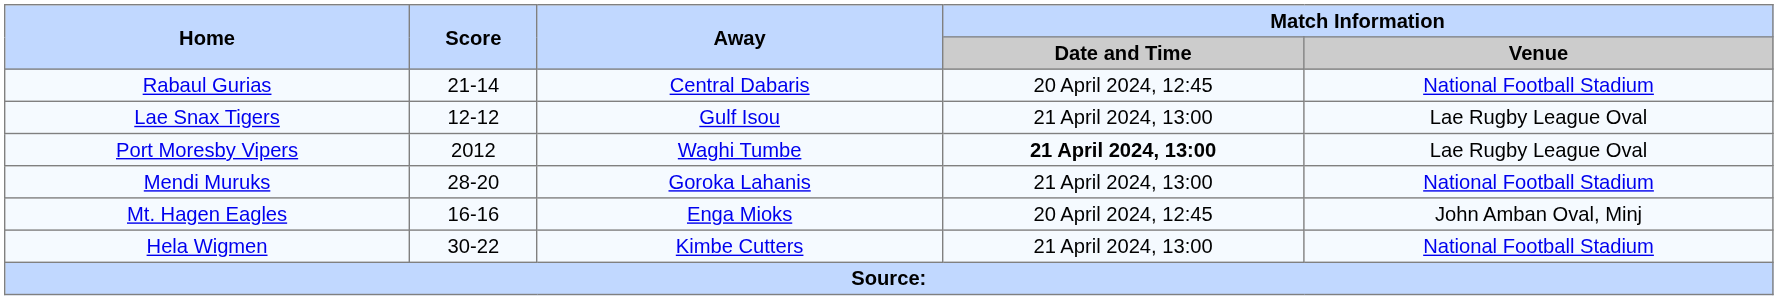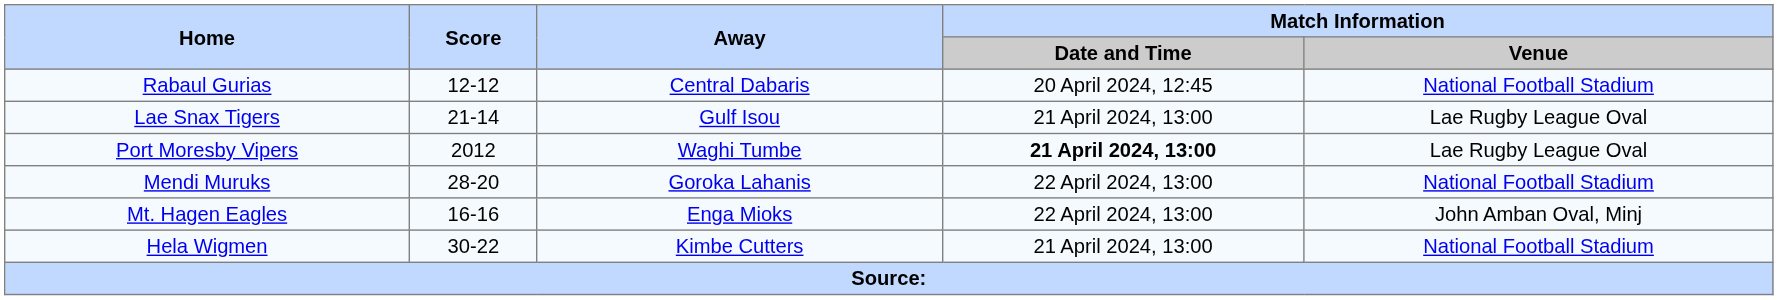Rabaul Gurias | Score: 21-14 -> 12-12
Lae Snax Tigers | Score: 12-12 -> 21-14
Mendi Muruks | Match Information / Date and Time: 21 April 2024, 13:00 -> 22 April 2024, 13:00
Mt. Hagen Eagles | Match Information / Date and Time: 20 April 2024, 12:45 -> 22 April 2024, 13:00
